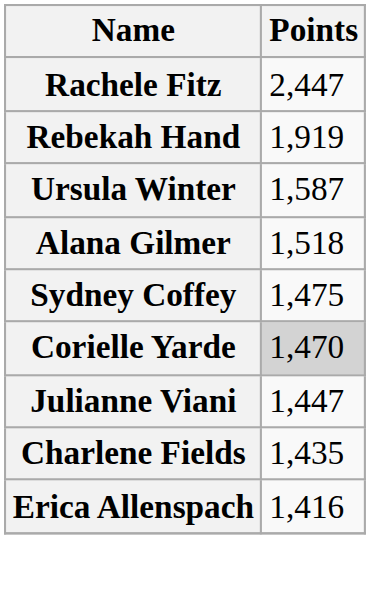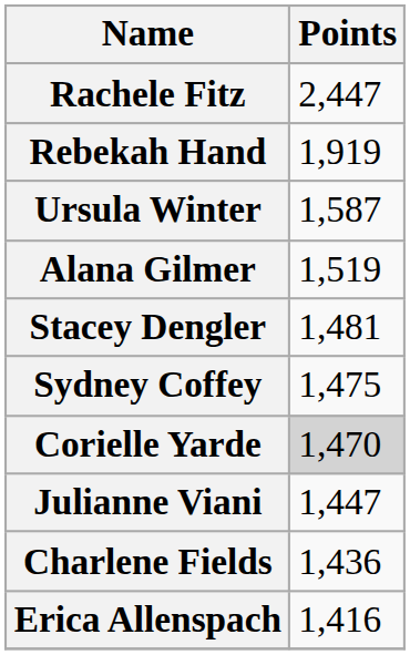Alana Gilmer | Points: 1,518 -> 1,519
+ row: Stacey Dengler | 1,481
Charlene Fields | Points: 1,435 -> 1,436
